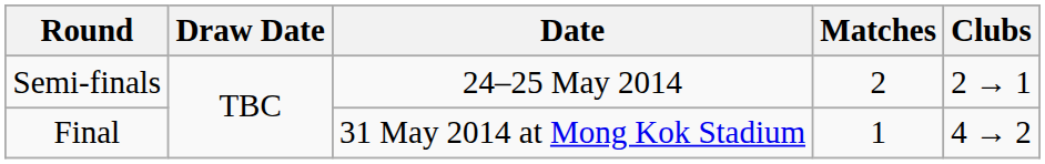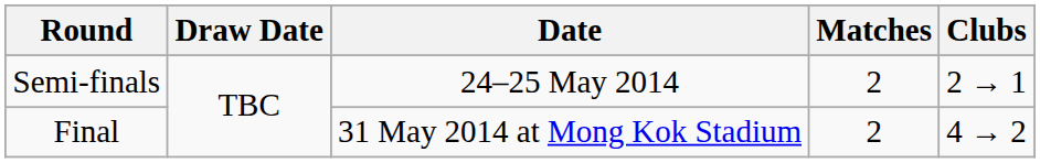Final | Matches: 1 -> 2
